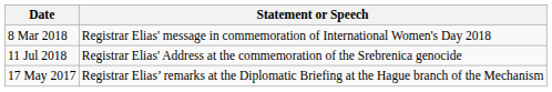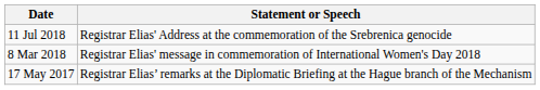rows swapped: 11 Jul 2018 <-> 8 Mar 2018
